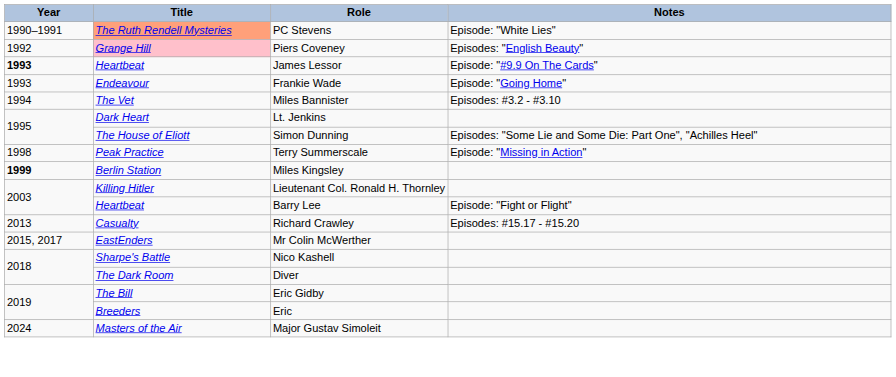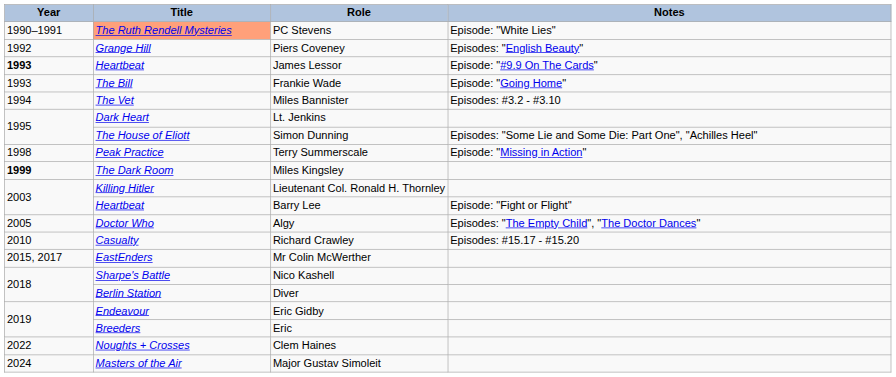Piers Coveney | Title: pink background -> no background
Frankie Wade | Title: Endeavour -> The Bill
Miles Kingsley | Title: Berlin Station -> The Dark Room
+ row: 2005 | Doctor Who | Algy | Episodes: "The Empty Child", "The Doctor Dances"
Richard Crawley | Year: 2013 -> 2010
Diver | Title: The Dark Room -> Berlin Station
Eric Gidby | Title: The Bill -> Endeavour
+ row: 2022 | Noughts + Crosses | Clem Haines
